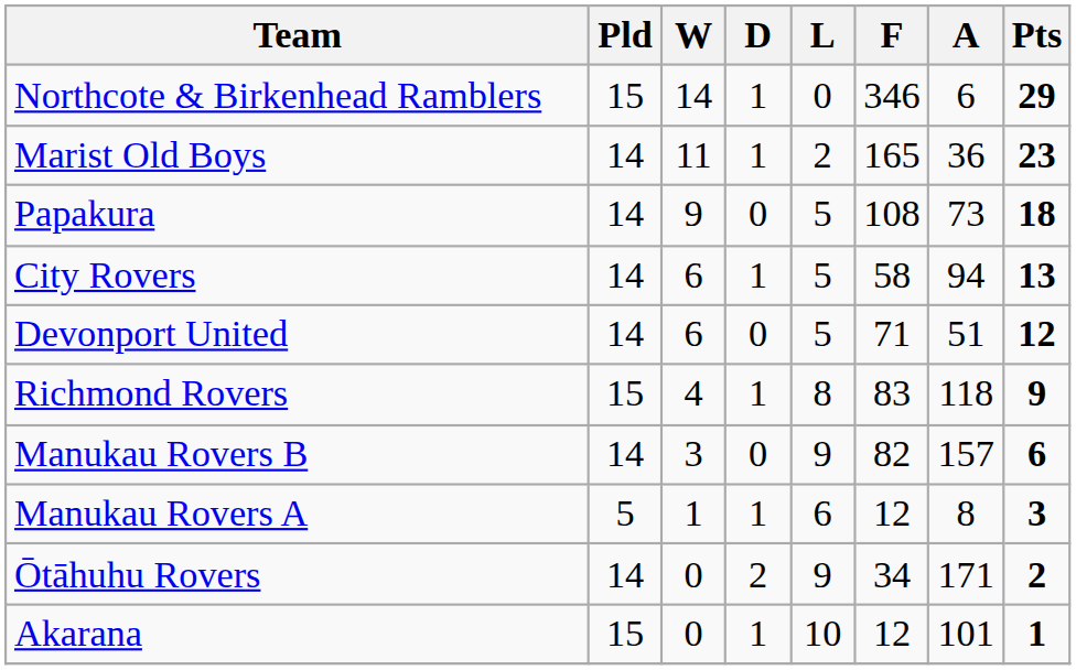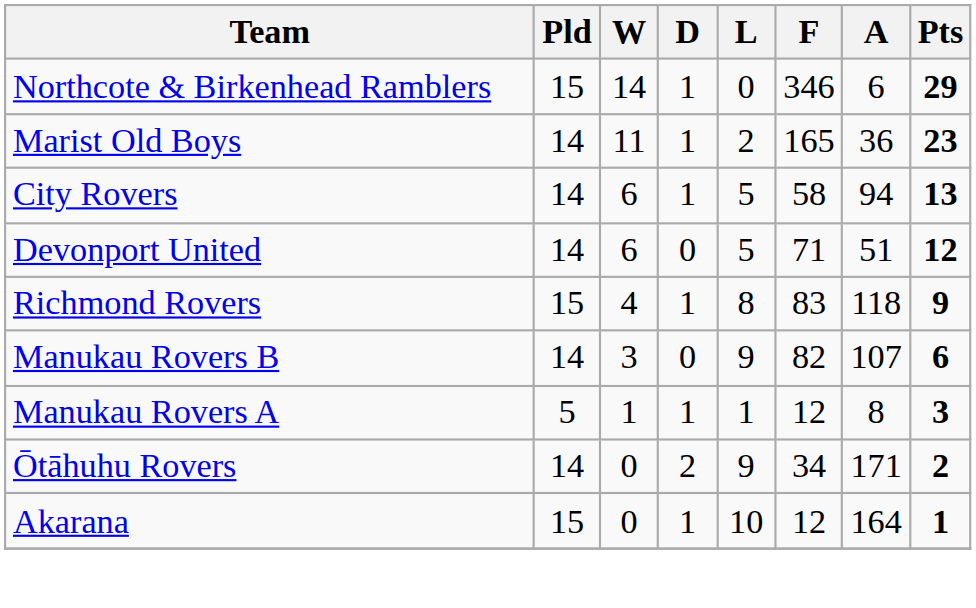- row: Papakura | 14 | 9 | 0 | 5 | 108 | 73 | 18
Manukau Rovers B | A: 157 -> 107
Manukau Rovers A | L: 6 -> 1
Akarana | A: 101 -> 164
